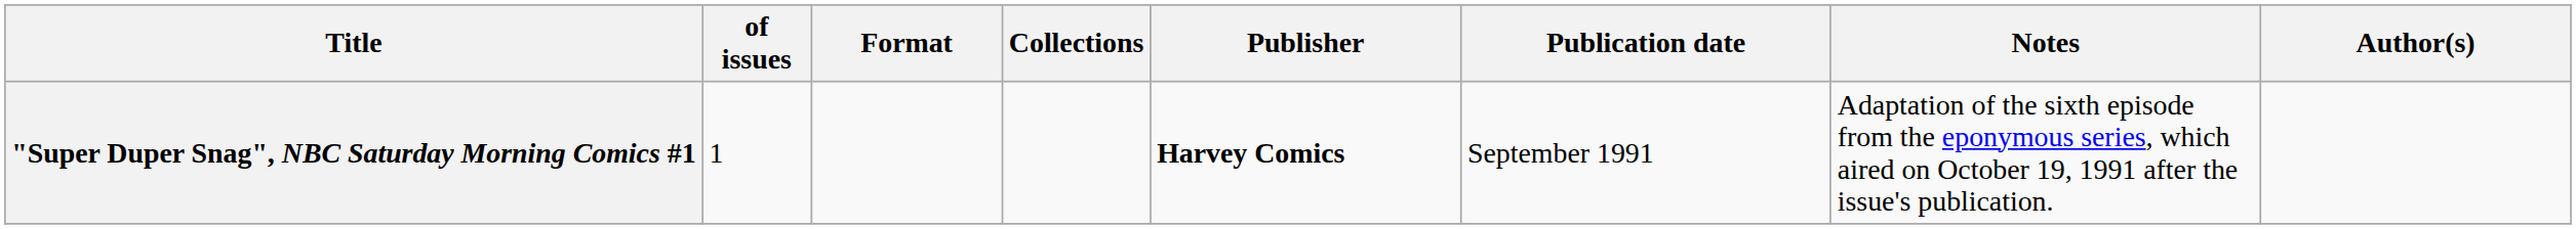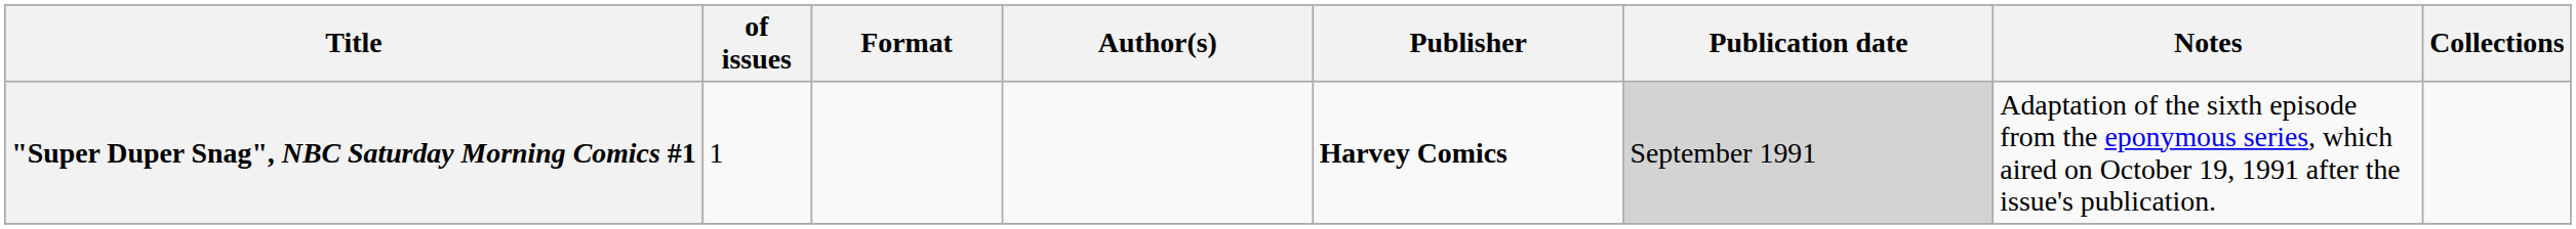columns swapped: Author(s) <-> Collections
"Super Duper Snag", NBC Saturday Morning Comics #1 | Publication date: no background -> lightgrey background
